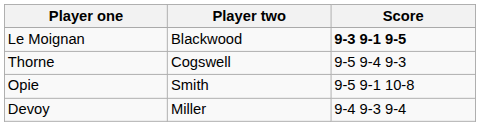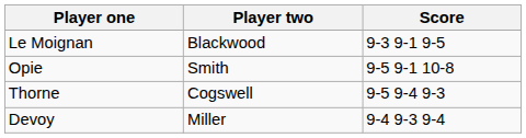Le Moignan | Score: bold -> normal
rows swapped: Opie <-> Thorne
